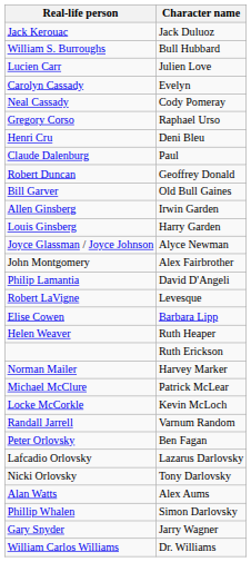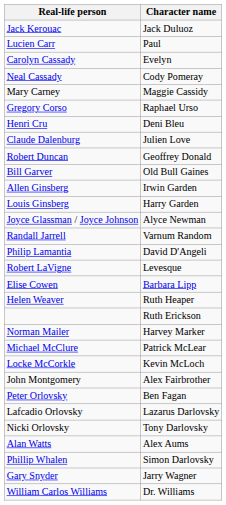- row: William S. Burroughs | Bull Hubbard
Lucien Carr | Character name: Julien Love -> Paul
+ row: Mary Carney | Maggie Cassidy
Claude Dalenburg | Character name: Paul -> Julien Love
rows swapped: Randall Jarrell <-> John Montgomery
